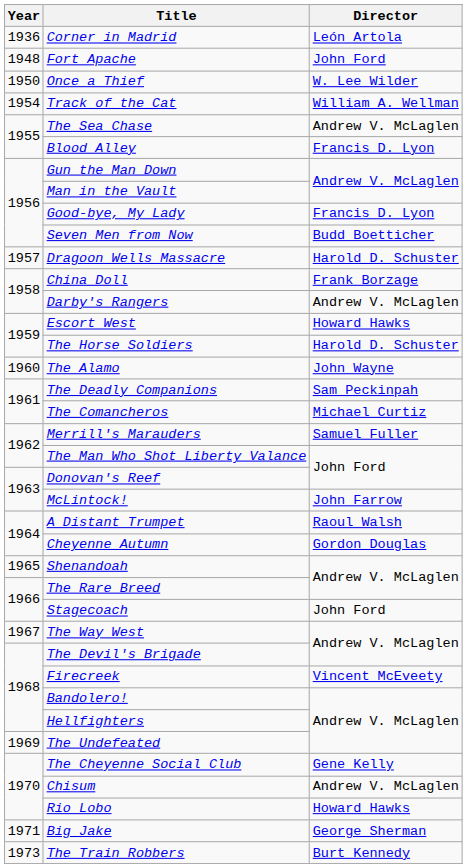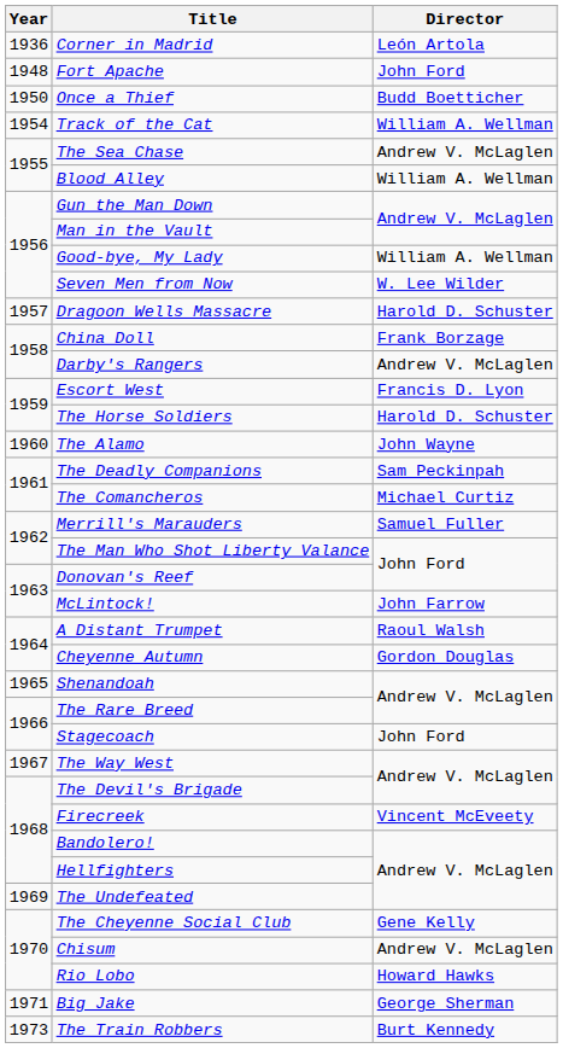Once a Thief | Director: W. Lee Wilder -> Budd Boetticher
Blood Alley | Director: Francis D. Lyon -> William A. Wellman
Good-bye, My Lady | Director: Francis D. Lyon -> William A. Wellman
Seven Men from Now | Director: Budd Boetticher -> W. Lee Wilder
Escort West | Director: Howard Hawks -> Francis D. Lyon
